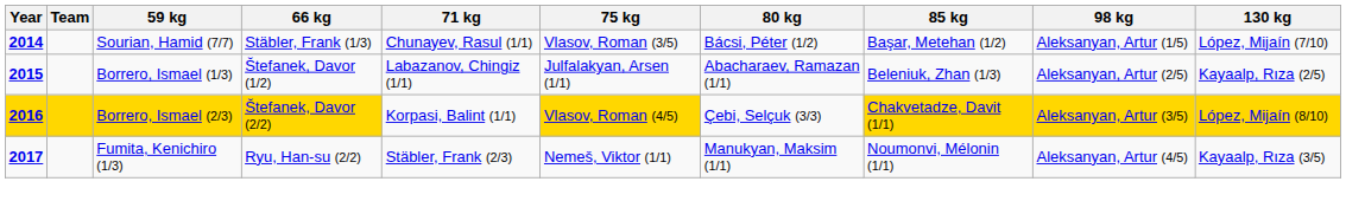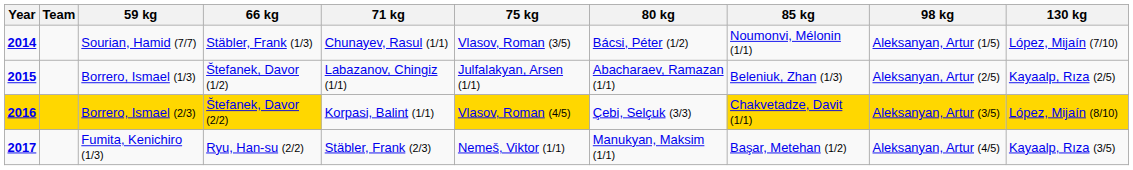Sourian, Hamid (7/7) | 85 kg: Başar, Metehan (1/2) -> Noumonvi, Mélonin (1/1)
Fumita, Kenichiro (1/3) | 85 kg: Noumonvi, Mélonin (1/1) -> Başar, Metehan (1/2)
